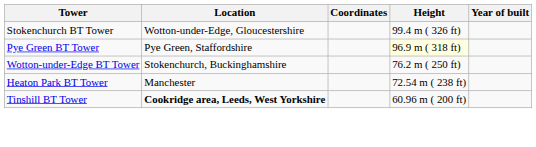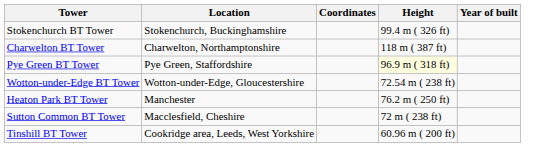Stokenchurch BT Tower | Location: Wotton-under-Edge, Gloucestershire -> Stokenchurch, Buckinghamshire
+ row: Charwelton BT Tower | Charwelton, Northamptonshire | 118 m ( 387 ft)
Wotton-under-Edge BT Tower | Location: Stokenchurch, Buckinghamshire -> Wotton-under-Edge, Gloucestershire
Wotton-under-Edge BT Tower | Height: 76.2 m ( 250 ft) -> 72.54 m ( 238 ft)
Heaton Park BT Tower | Height: 72.54 m ( 238 ft) -> 76.2 m ( 250 ft)
+ row: Sutton Common BT Tower | Macclesfield, Cheshire | 72 m ( 238 ft)
Tinshill BT Tower | Location: bold -> normal
